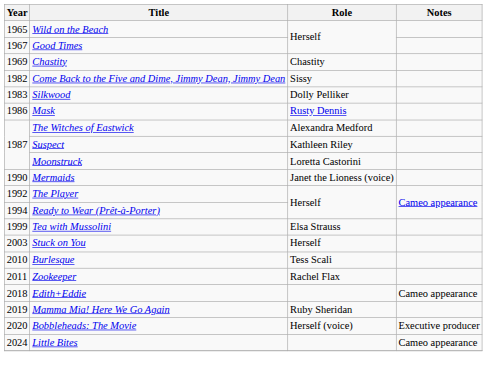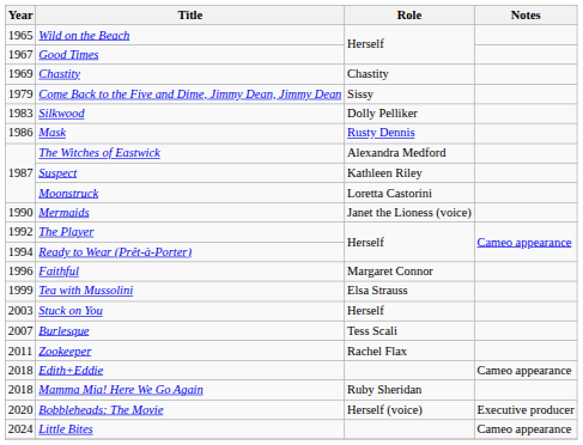Come Back to the Five and Dime, Jimmy Dean, Jimmy Dean | Year: 1982 -> 1979
+ row: 1996 | Faithful | Margaret Connor
Burlesque | Year: 2010 -> 2007
Mamma Mia! Here We Go Again | Year: 2019 -> 2018
